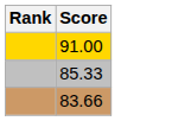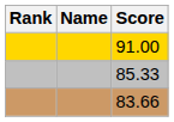+ column: Name
